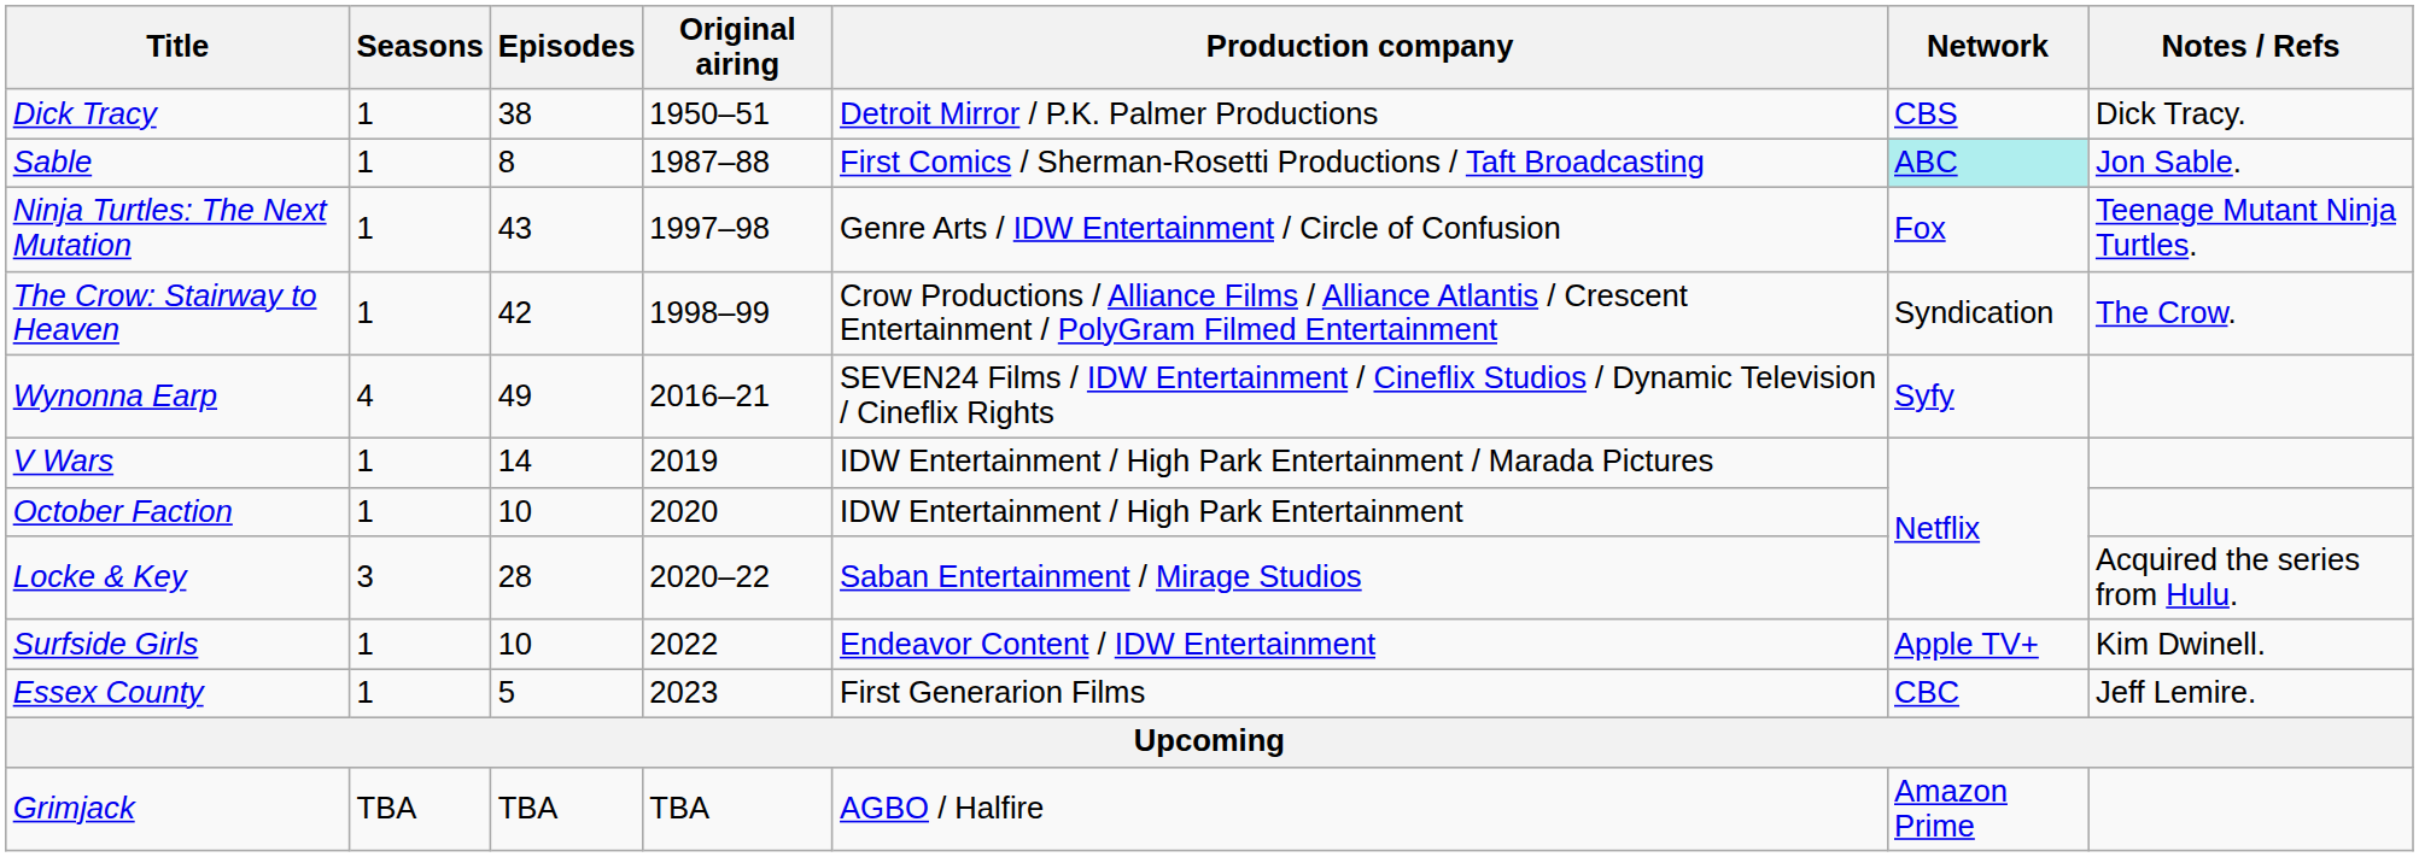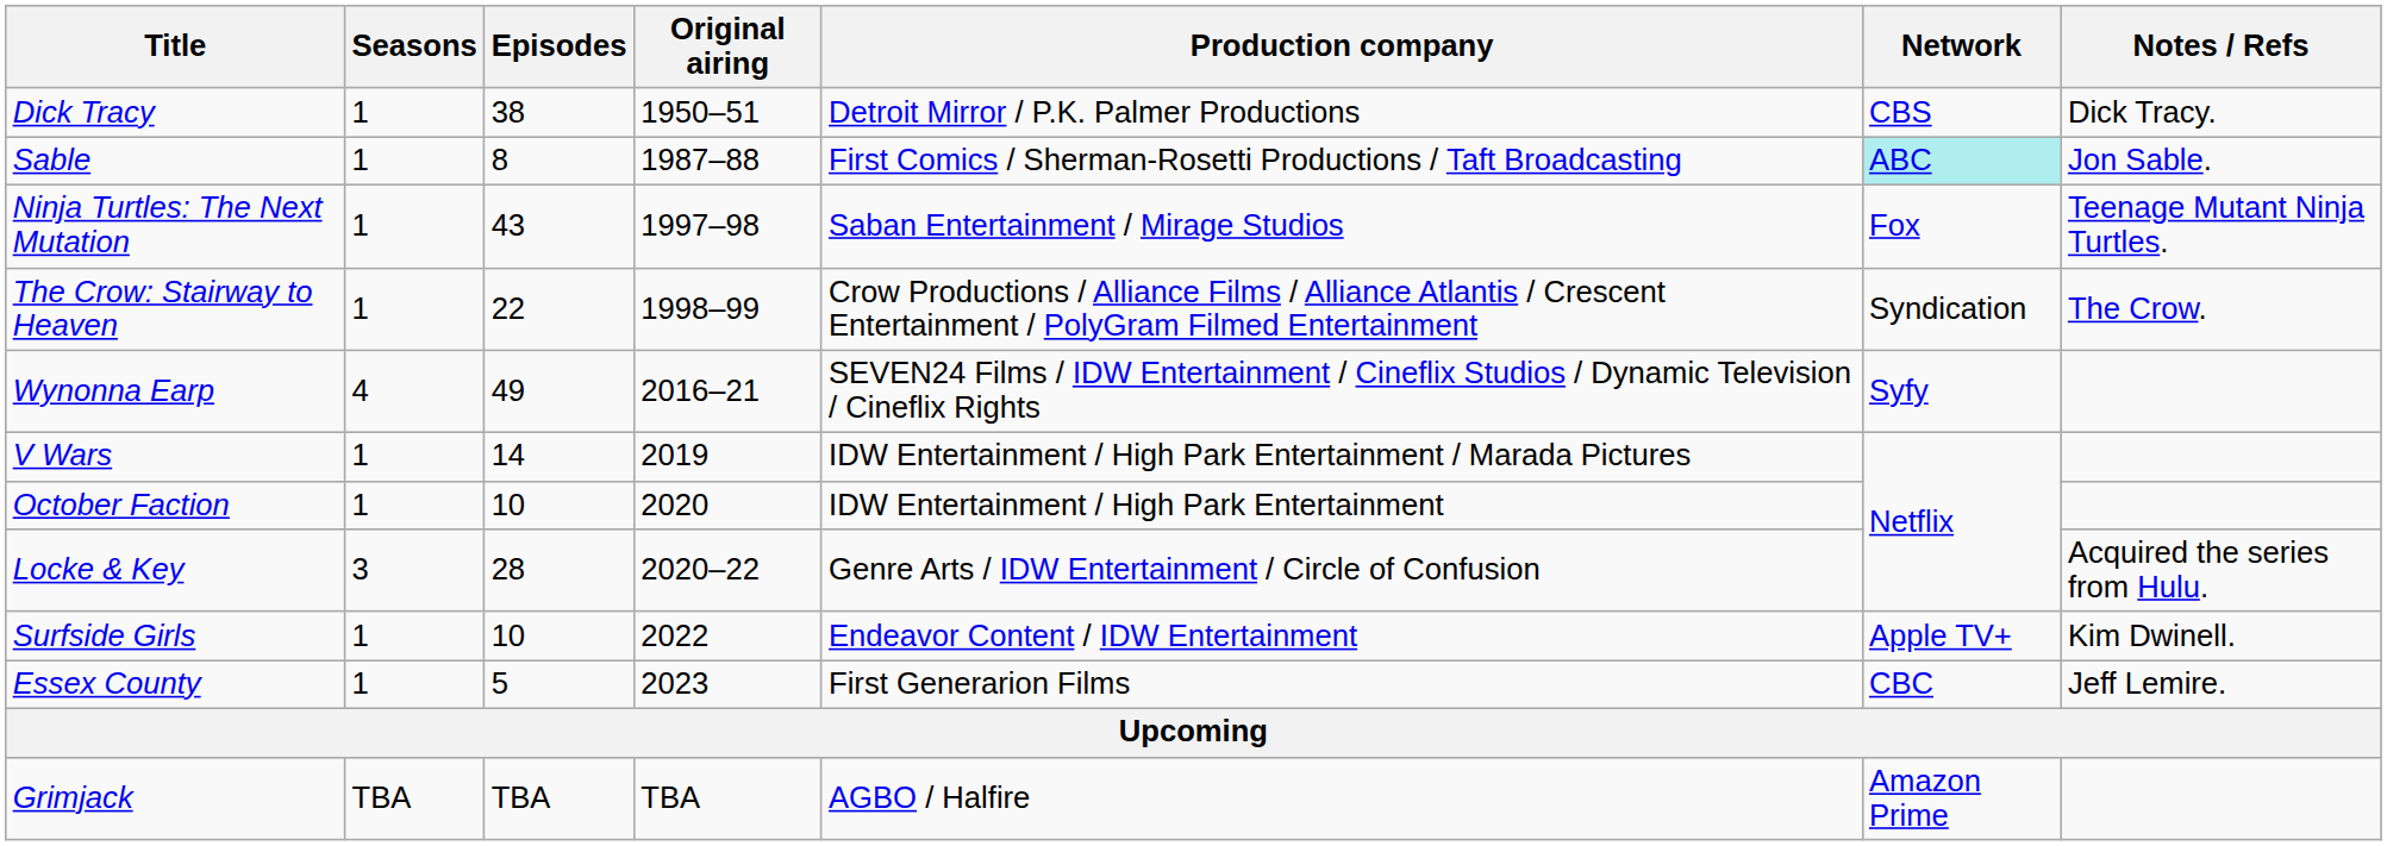Ninja Turtles: The Next Mutation | Production company: Genre Arts / IDW Entertainment / Circle of Confusion -> Saban Entertainment / Mirage Studios
The Crow: Stairway to Heaven | Episodes: 42 -> 22
Locke & Key | Production company: Saban Entertainment / Mirage Studios -> Genre Arts / IDW Entertainment / Circle of Confusion
